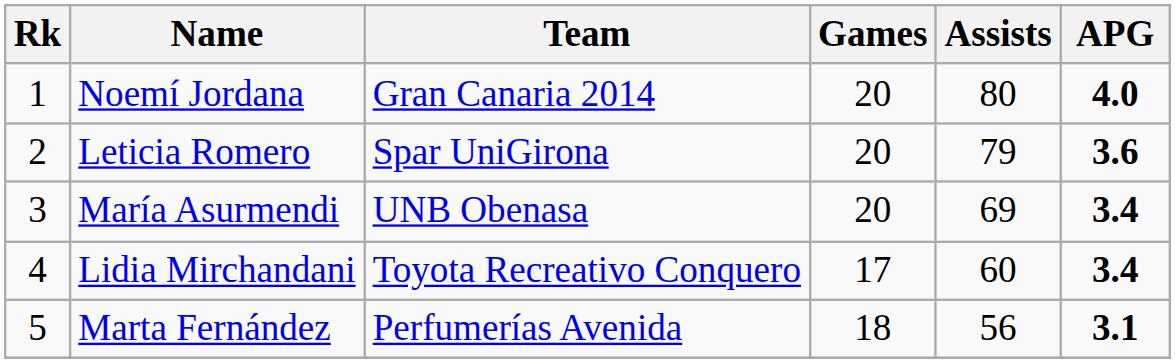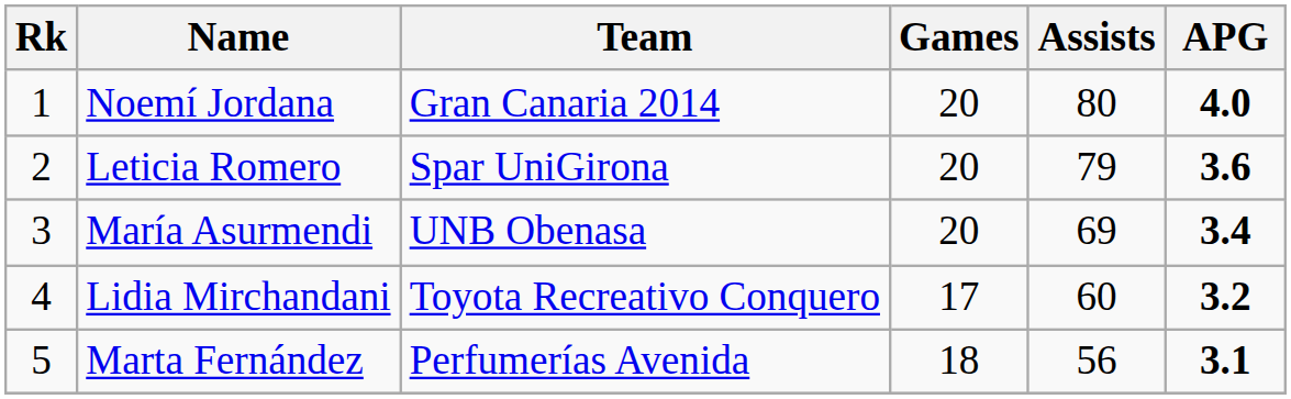Lidia Mirchandani | APG: 3.4 -> 3.2
